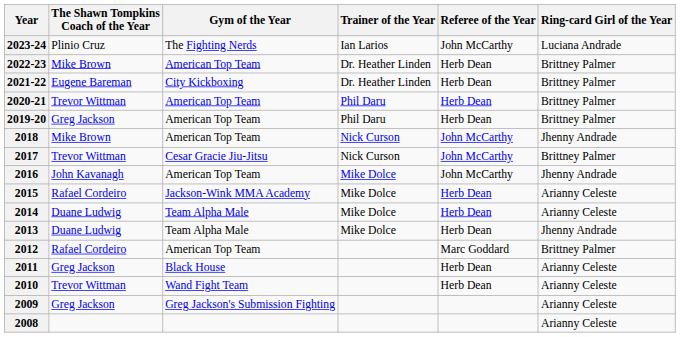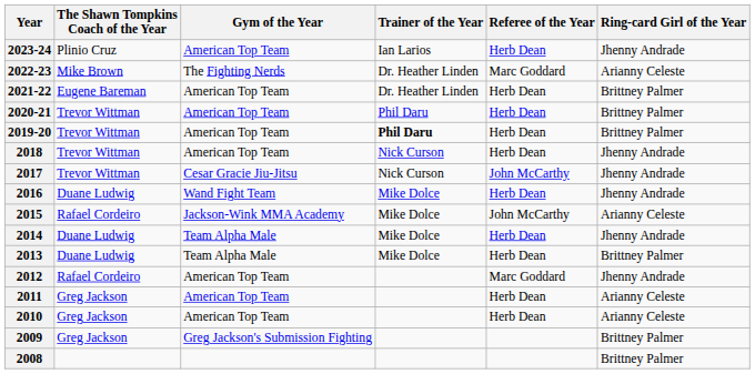2023-24 | Gym of the Year: The Fighting Nerds -> American Top Team
2023-24 | Referee of the Year: John McCarthy -> Herb Dean
2023-24 | Ring-card Girl of the Year: Luciana Andrade -> Jhenny Andrade
2022-23 | Gym of the Year: American Top Team -> The Fighting Nerds
2022-23 | Referee of the Year: Herb Dean -> Marc Goddard
2022-23 | Ring-card Girl of the Year: Brittney Palmer -> Arianny Celeste
2021-22 | Gym of the Year: City Kickboxing -> American Top Team
2019-20 | The Shawn Tompkins Coach of the Year: Greg Jackson -> Trevor Wittman
2019-20 | Trainer of the Year: normal -> bold
2018 | The Shawn Tompkins Coach of the Year: Mike Brown -> Trevor Wittman
2018 | Referee of the Year: John McCarthy -> Herb Dean
2017 | Ring-card Girl of the Year: Brittney Palmer -> Jhenny Andrade
2016 | The Shawn Tompkins Coach of the Year: John Kavanagh -> Duane Ludwig
2016 | Gym of the Year: American Top Team -> Wand Fight Team
2016 | Referee of the Year: John McCarthy -> Herb Dean
2015 | Referee of the Year: Herb Dean -> John McCarthy
2014 | Ring-card Girl of the Year: Arianny Celeste -> Jhenny Andrade
2013 | Ring-card Girl of the Year: Jhenny Andrade -> Brittney Palmer
2012 | Ring-card Girl of the Year: Brittney Palmer -> Jhenny Andrade
2011 | Gym of the Year: Black House -> American Top Team
2010 | The Shawn Tompkins Coach of the Year: Trevor Wittman -> Greg Jackson
2010 | Gym of the Year: Wand Fight Team -> American Top Team
2009 | Ring-card Girl of the Year: Arianny Celeste -> Brittney Palmer
2008 | Ring-card Girl of the Year: Arianny Celeste -> Brittney Palmer
